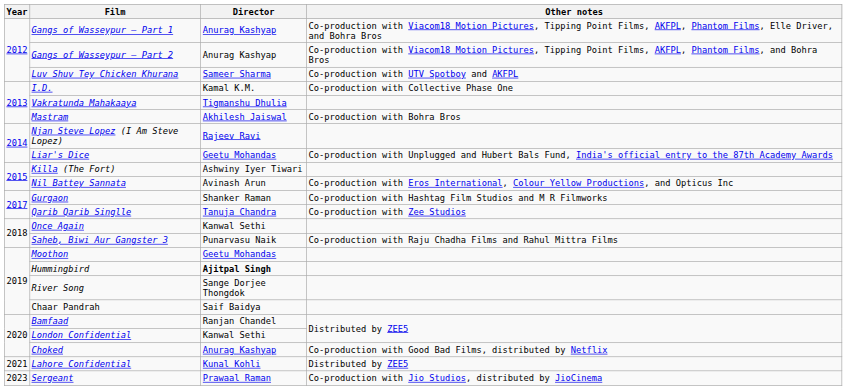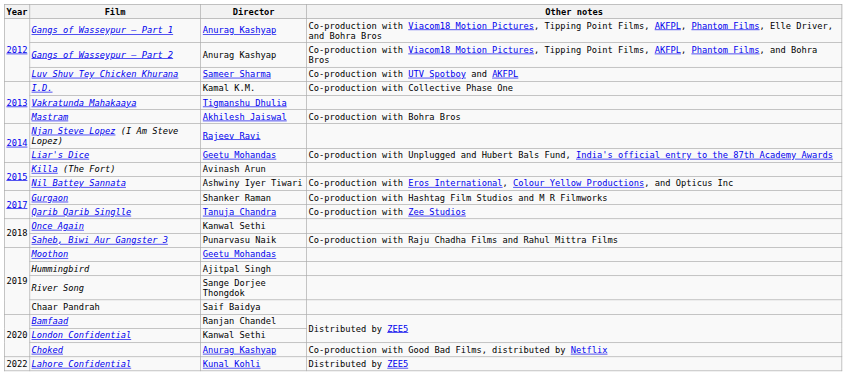Killa (The Fort) | Director: Ashwiny Iyer Tiwari -> Avinash Arun
Nil Battey Sannata | Director: Avinash Arun -> Ashwiny Iyer Tiwari
Hummingbird | Director: bold -> normal
Lahore Confidential | Year: 2021 -> 2022
- row: 2023 | Sergeant | Prawaal Raman | Co-production with Jio Studios, distributed by JioCinema
